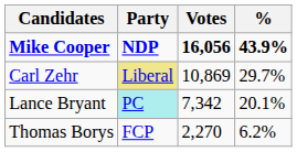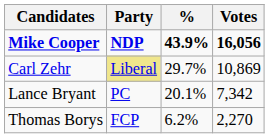columns swapped: Votes <-> %
Lance Bryant | Party: paleturquoise background -> no background
